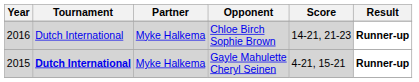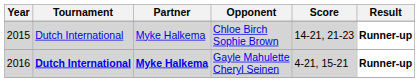Chloe Birch Sophie Brown | Year: 2016 -> 2015
Gayle Mahulette Cheryl Seinen | Year: 2015 -> 2016
Gayle Mahulette Cheryl Seinen | Partner: normal -> bold
